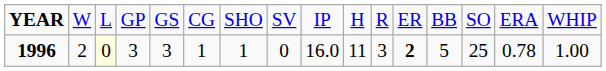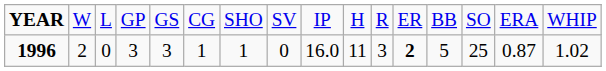1996 | column 3: lightyellow background -> no background
1996 | column 15: 0.78 -> 0.87
1996 | column 16: 1.00 -> 1.02
